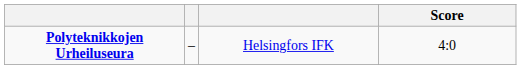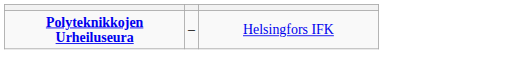- column: Score | 4:0
